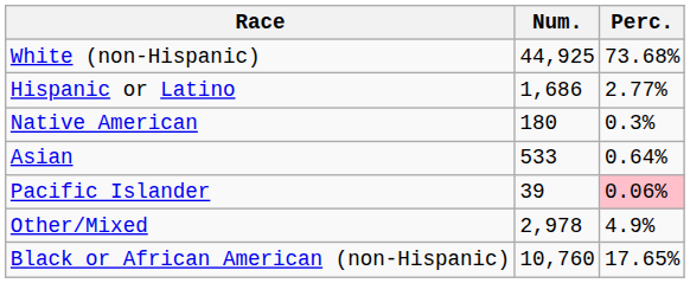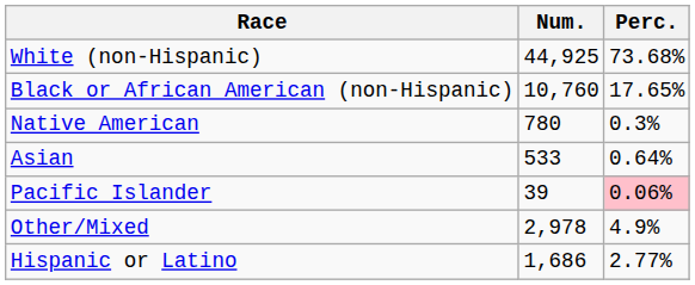rows swapped: Black or African American (non-Hispanic) <-> Hispanic or Latino
Native American | Num.: 180 -> 780
